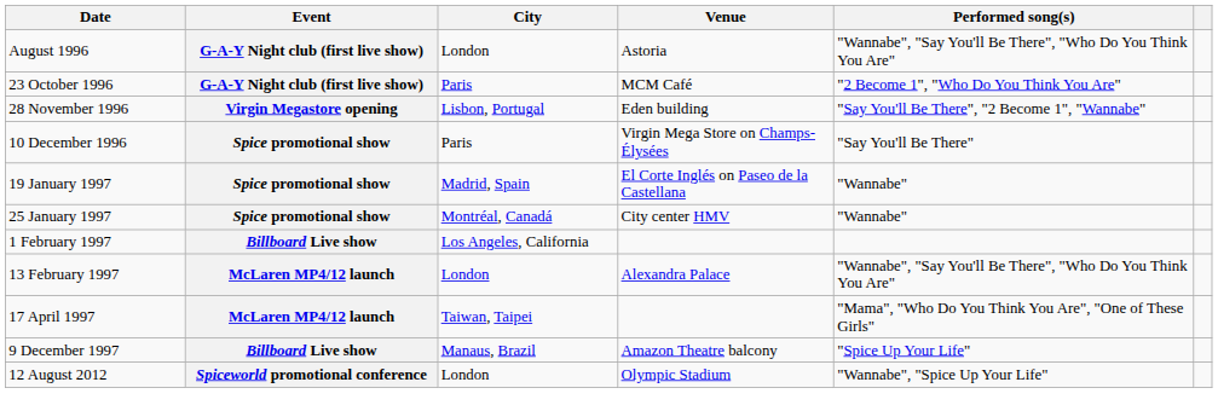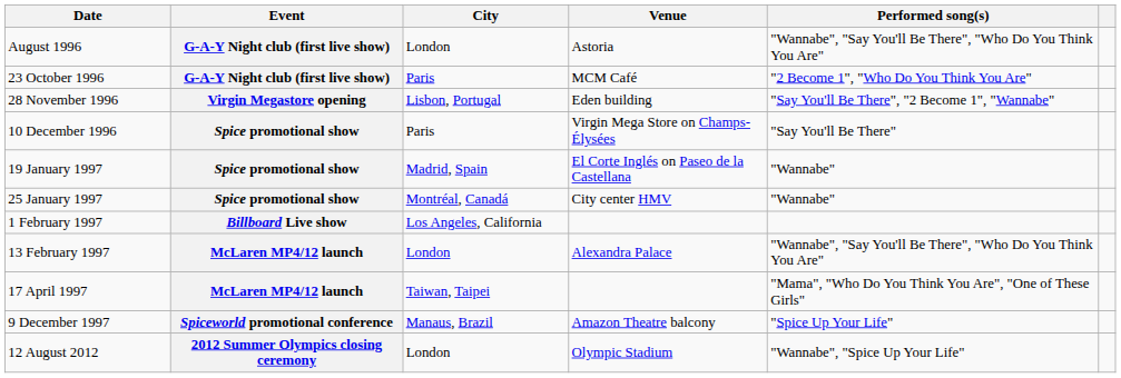9 December 1997 | Event: Billboard Live show -> Spiceworld promotional conference
12 August 2012 | Event: Spiceworld promotional conference -> 2012 Summer Olympics closing ceremony
